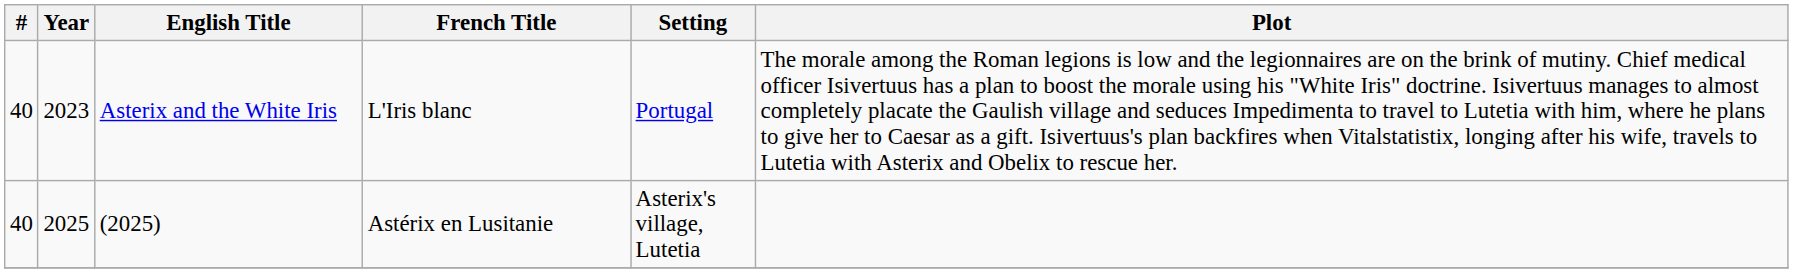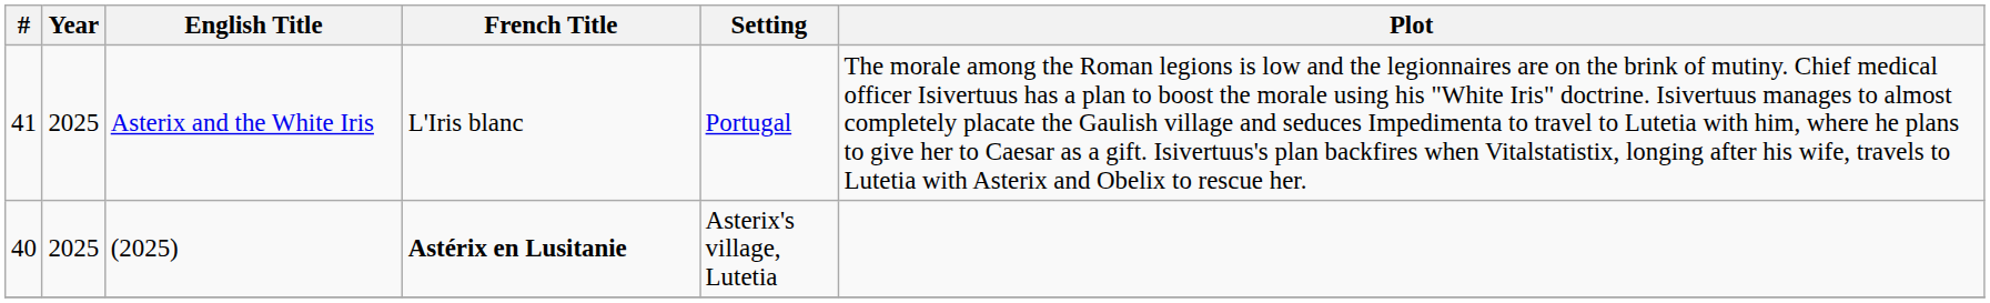Asterix and the White Iris | #: 40 -> 41
Asterix and the White Iris | Year: 2023 -> 2025
(2025) | French Title: normal -> bold
